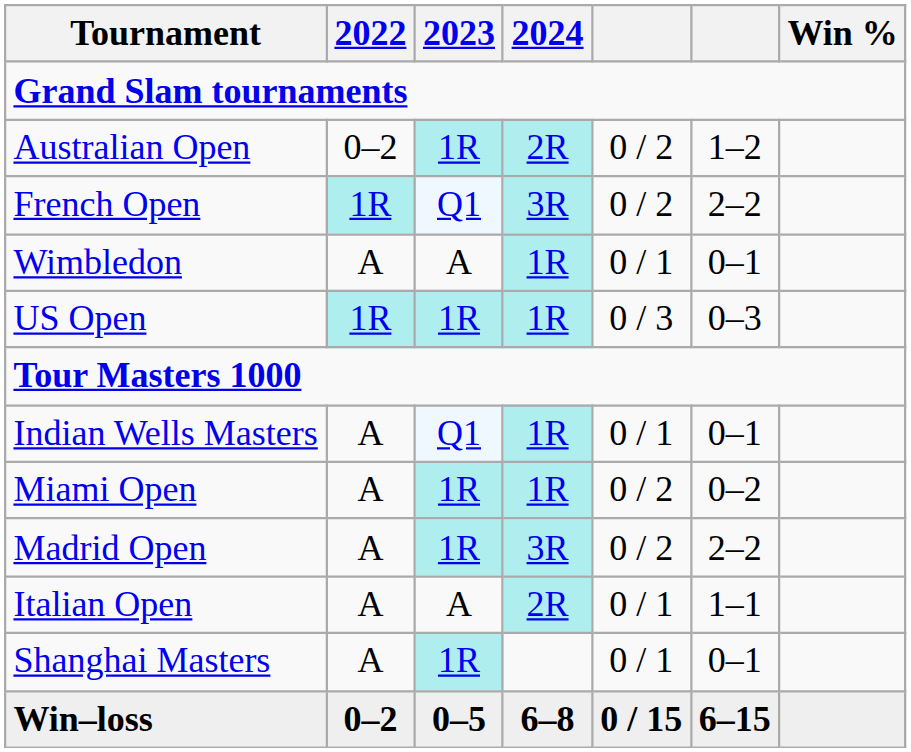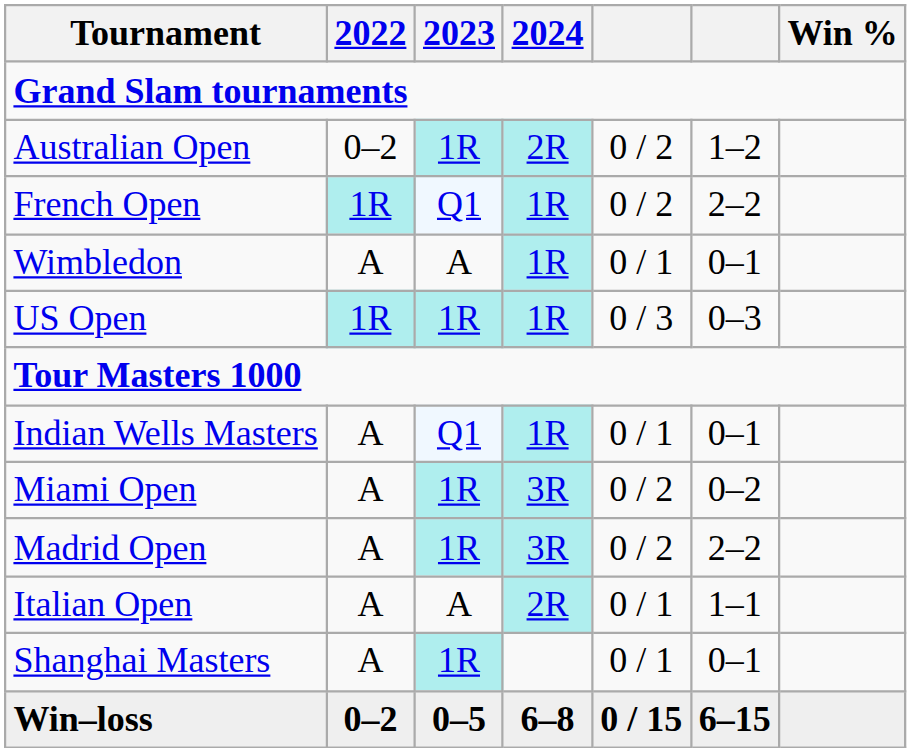French Open | 2024: 3R -> 1R
Miami Open | 2024: 1R -> 3R
